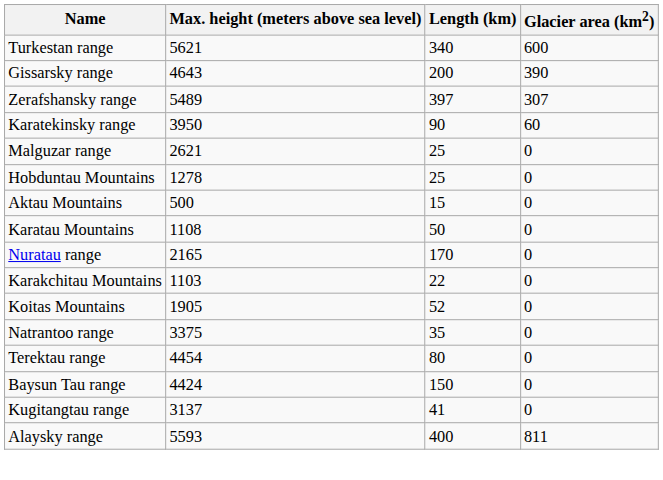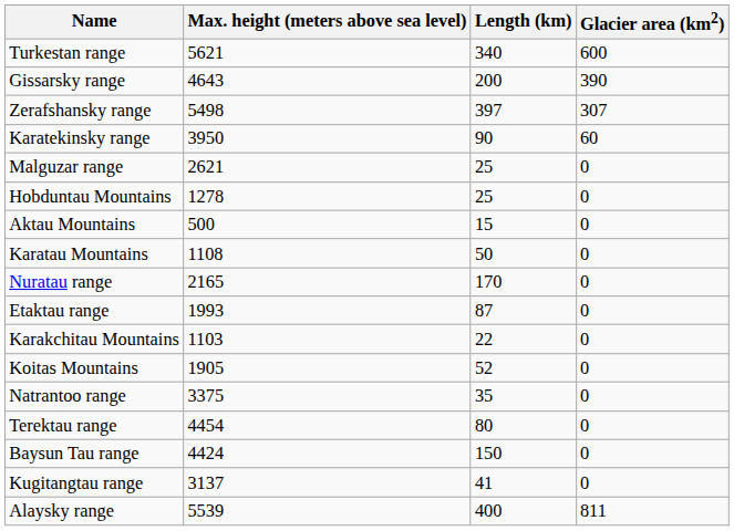Zerafshansky range | Max. height (meters above sea level): 5489 -> 5498
+ row: Etaktau range | 1993 | 87 | 0
Alaysky range | Max. height (meters above sea level): 5593 -> 5539
